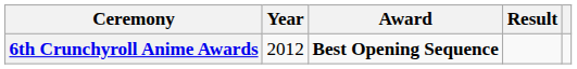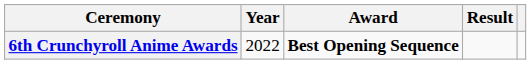6th Crunchyroll Anime Awards | Year: 2012 -> 2022
